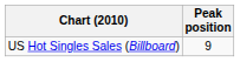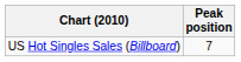US Hot Singles Sales (Billboard) | Peak position: 9 -> 7
